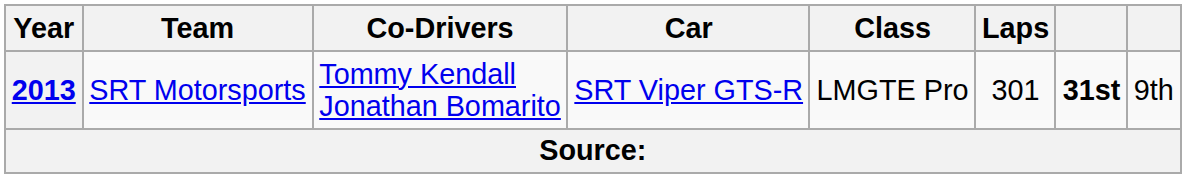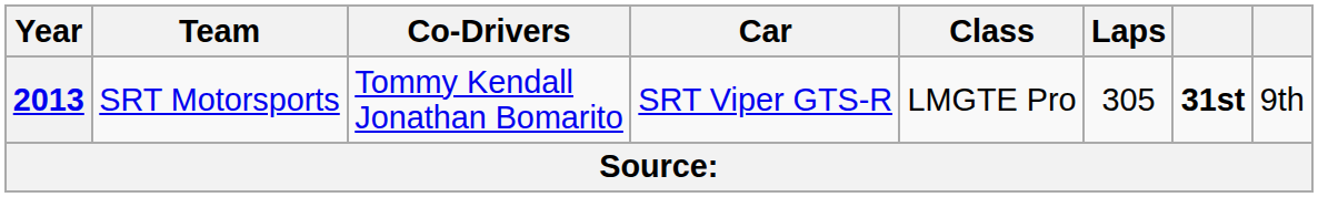2013 | Laps: 301 -> 305
